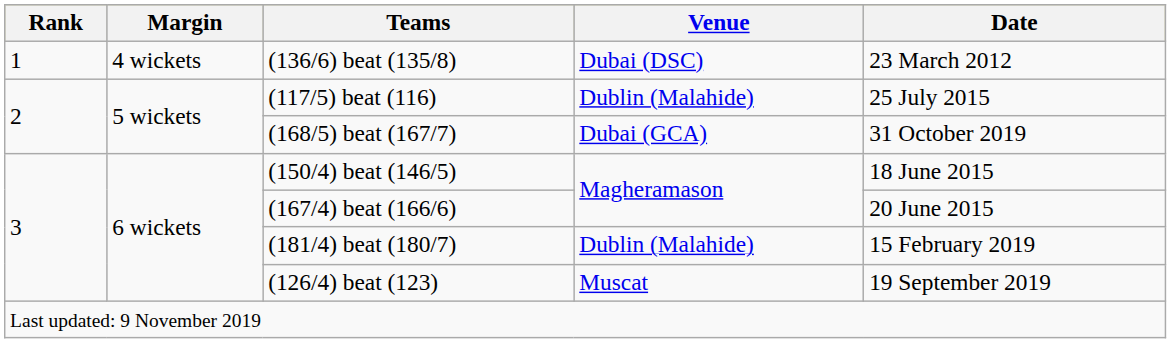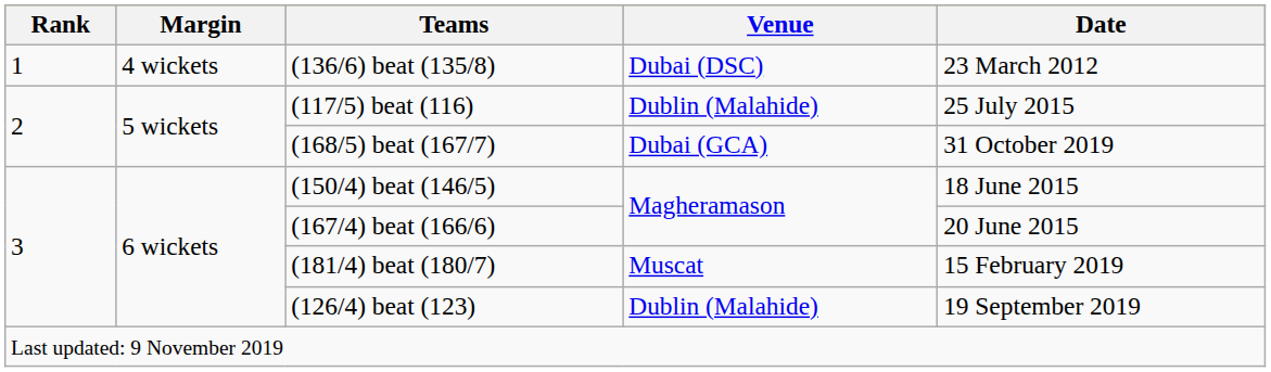(181/4) beat (180/7) | Venue: Dublin (Malahide) -> Muscat
(126/4) beat (123) | Venue: Muscat -> Dublin (Malahide)
